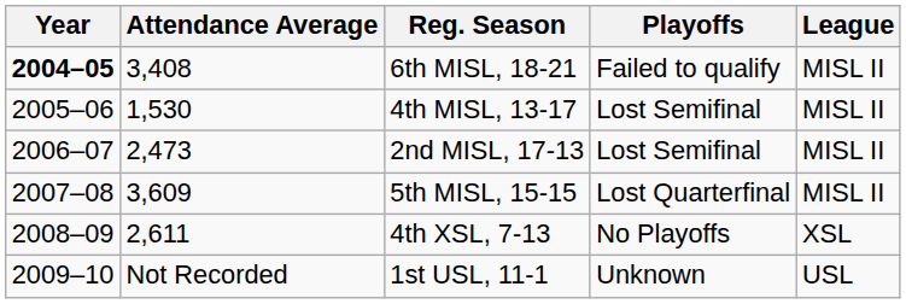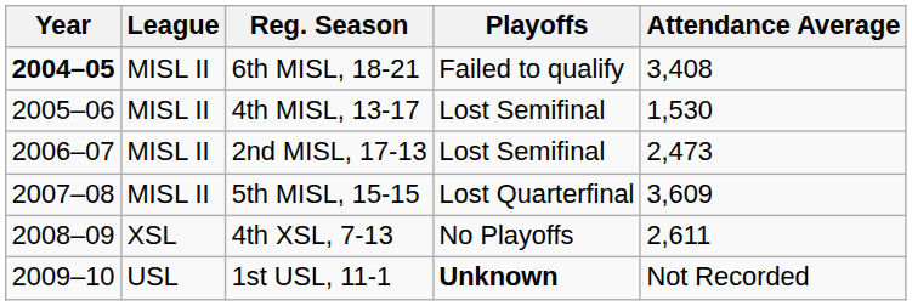columns swapped: League <-> Attendance Average
1st USL, 11-1 | Playoffs: normal -> bold
